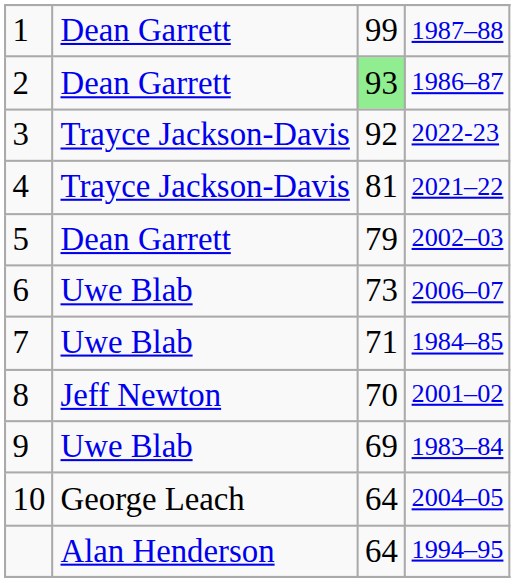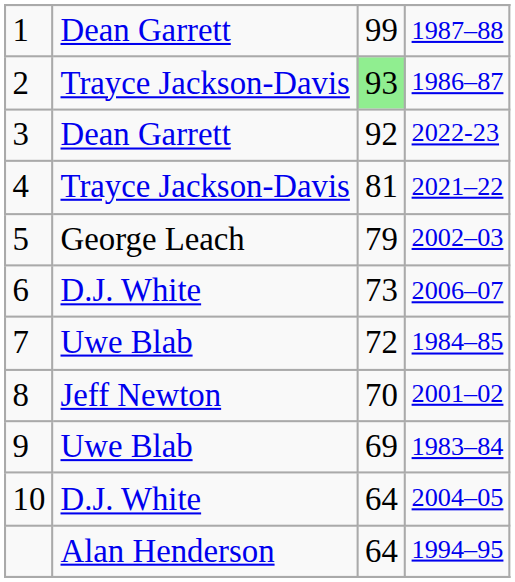2 | column 2: Dean Garrett -> Trayce Jackson-Davis
3 | column 2: Trayce Jackson-Davis -> Dean Garrett
5 | column 2: Dean Garrett -> George Leach
6 | column 2: Uwe Blab -> D.J. White
7 | column 3: 71 -> 72
10 | column 2: George Leach -> D.J. White
